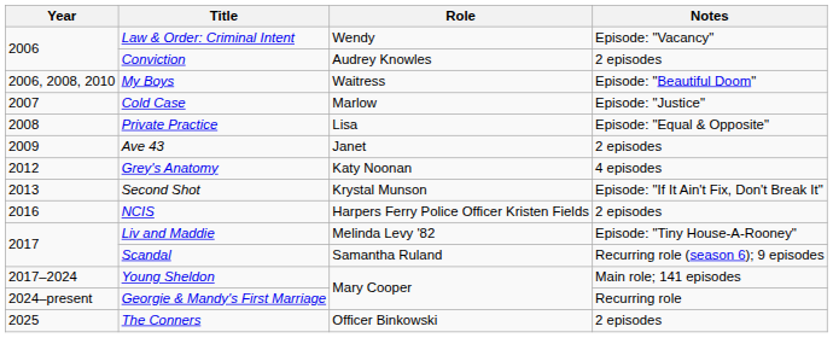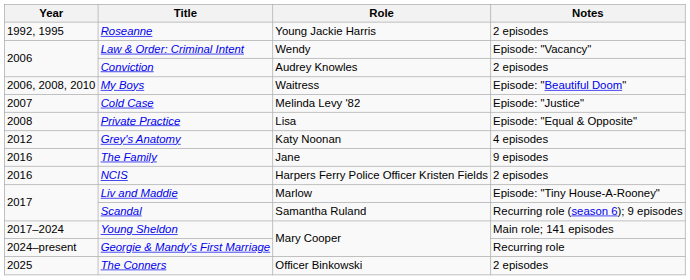+ row: 1992, 1995 | Roseanne | Young Jackie Harris | 2 episodes
Cold Case | Role: Marlow -> Melinda Levy '82
- row: 2009 | Ave 43 | Janet | 2 episodes
- row: 2013 | Second Shot | Krystal Munson | Episode: "If It Ain't Fix, Don't Break It"
+ row: 2016 | The Family | Jane | 9 episodes
Liv and Maddie | Role: Melinda Levy '82 -> Marlow
